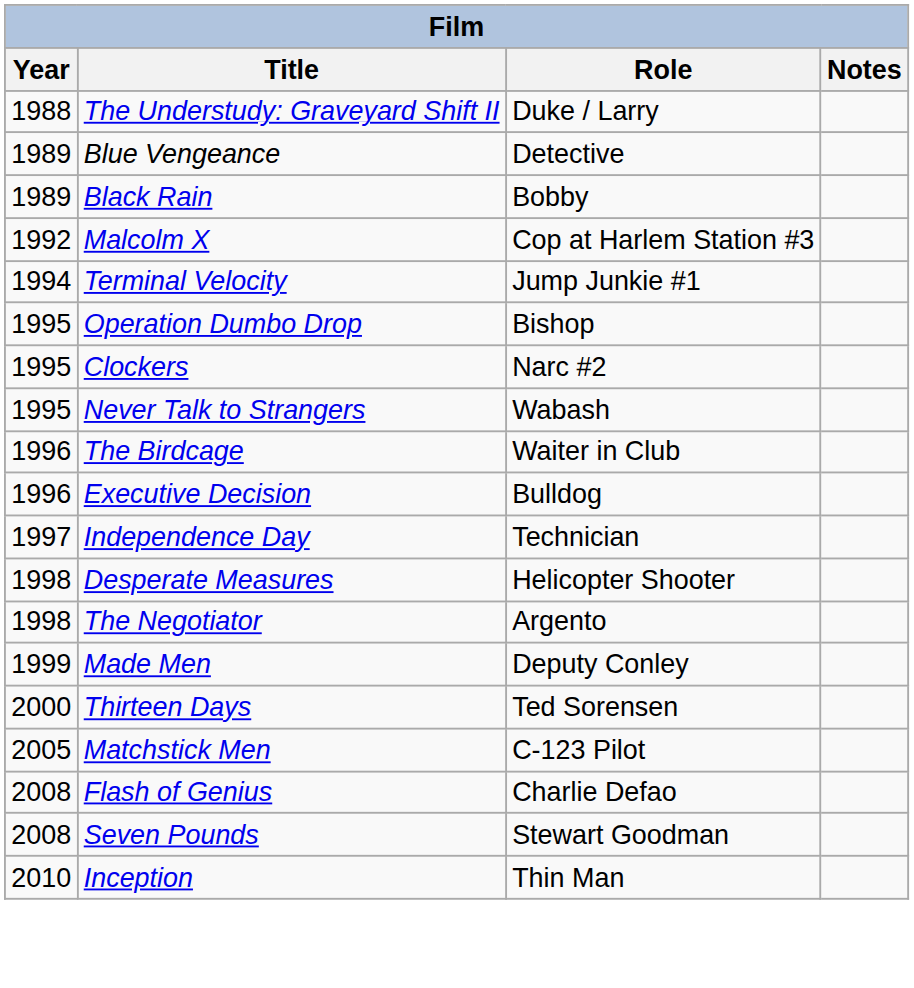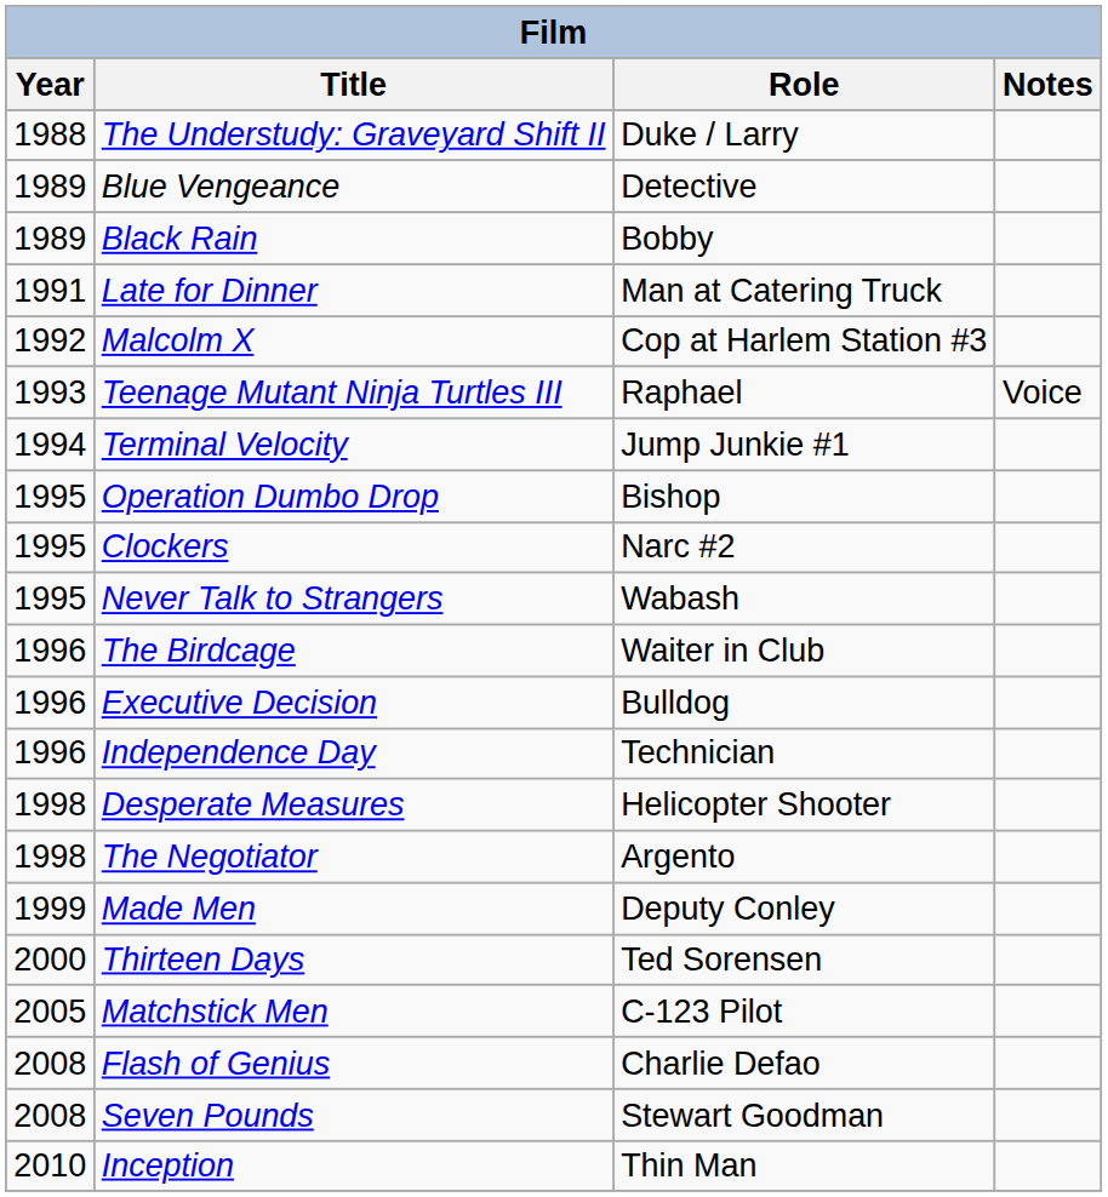+ row: 1991 | Late for Dinner | Man at Catering Truck
+ row: 1993 | Teenage Mutant Ninja Turtles III | Raphael | Voice
Independence Day | Year: 1997 -> 1996
